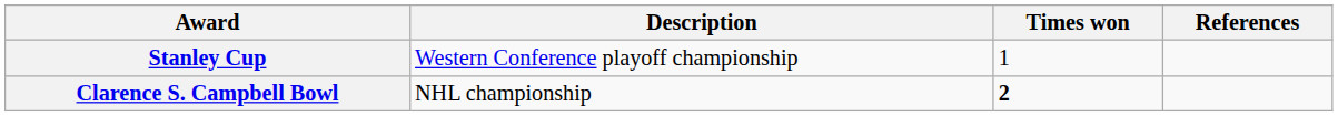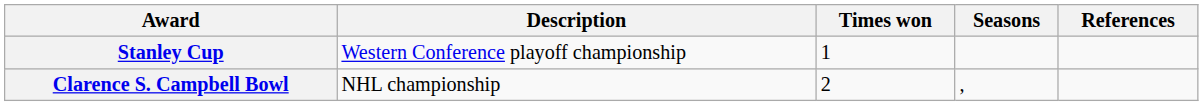+ column: Seasons | ,
Clarence S. Campbell Bowl | Times won: bold -> normal
